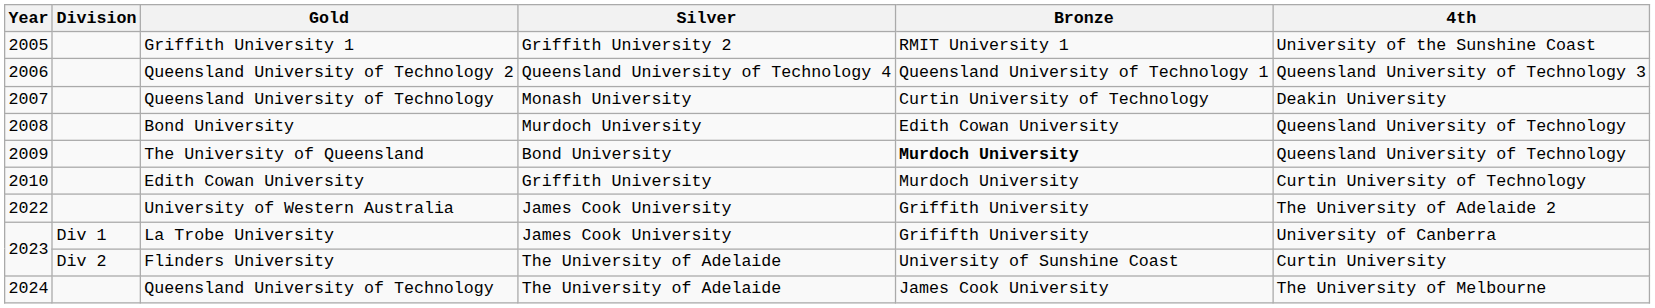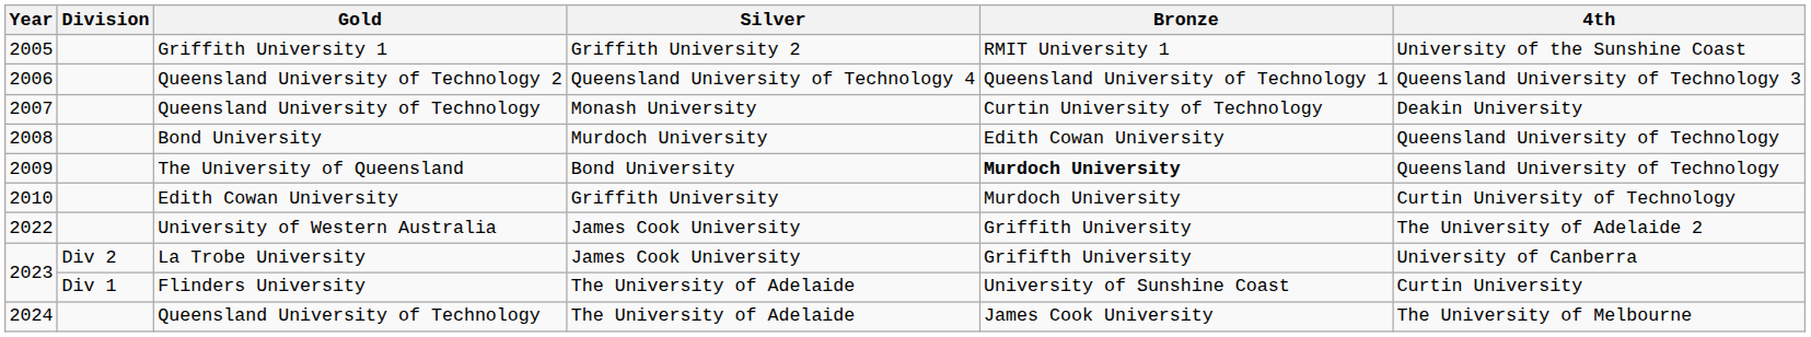La Trobe University | Division: Div 1 -> Div 2
Flinders University | Division: Div 2 -> Div 1
